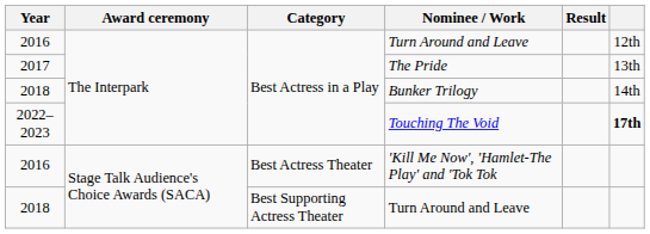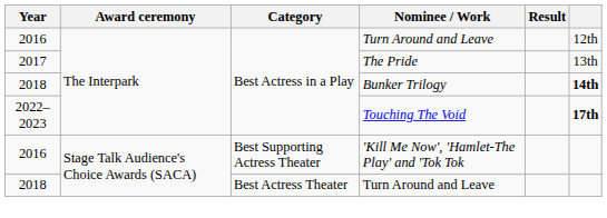Bunker Trilogy | column 6: normal -> bold
'Kill Me Now', 'Hamlet-The Play' and 'Tok Tok | Category: Best Actress Theater -> Best Supporting Actress Theater
2018 / Turn Around and Leave | Category: Best Supporting Actress Theater -> Best Actress Theater
